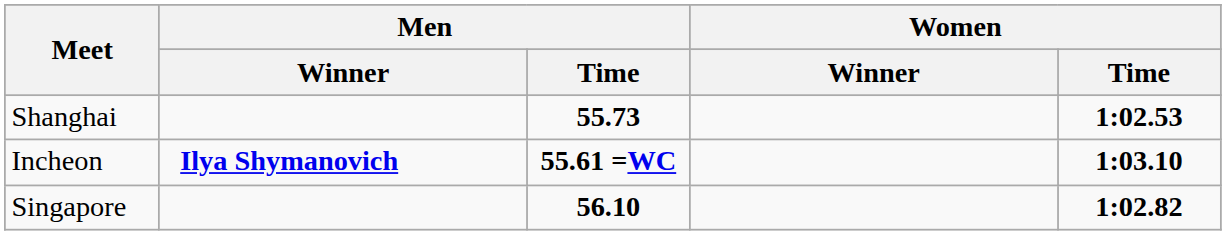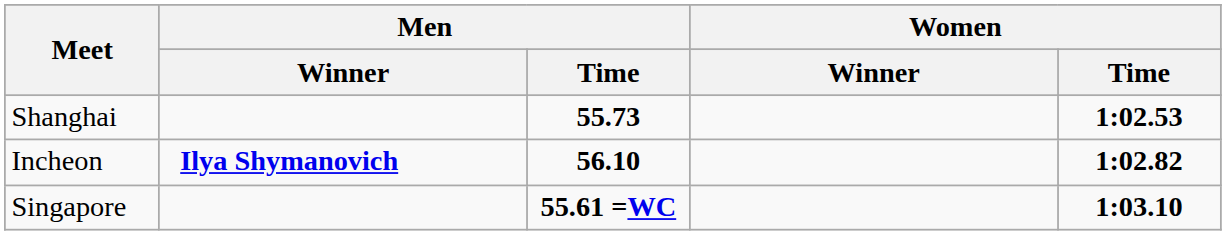Incheon | Men / Time: 55.61 =WC -> 56.10
Incheon | Women / Time: 1:03.10 -> 1:02.82
Singapore | Men / Time: 56.10 -> 55.61 =WC
Singapore | Women / Time: 1:02.82 -> 1:03.10
